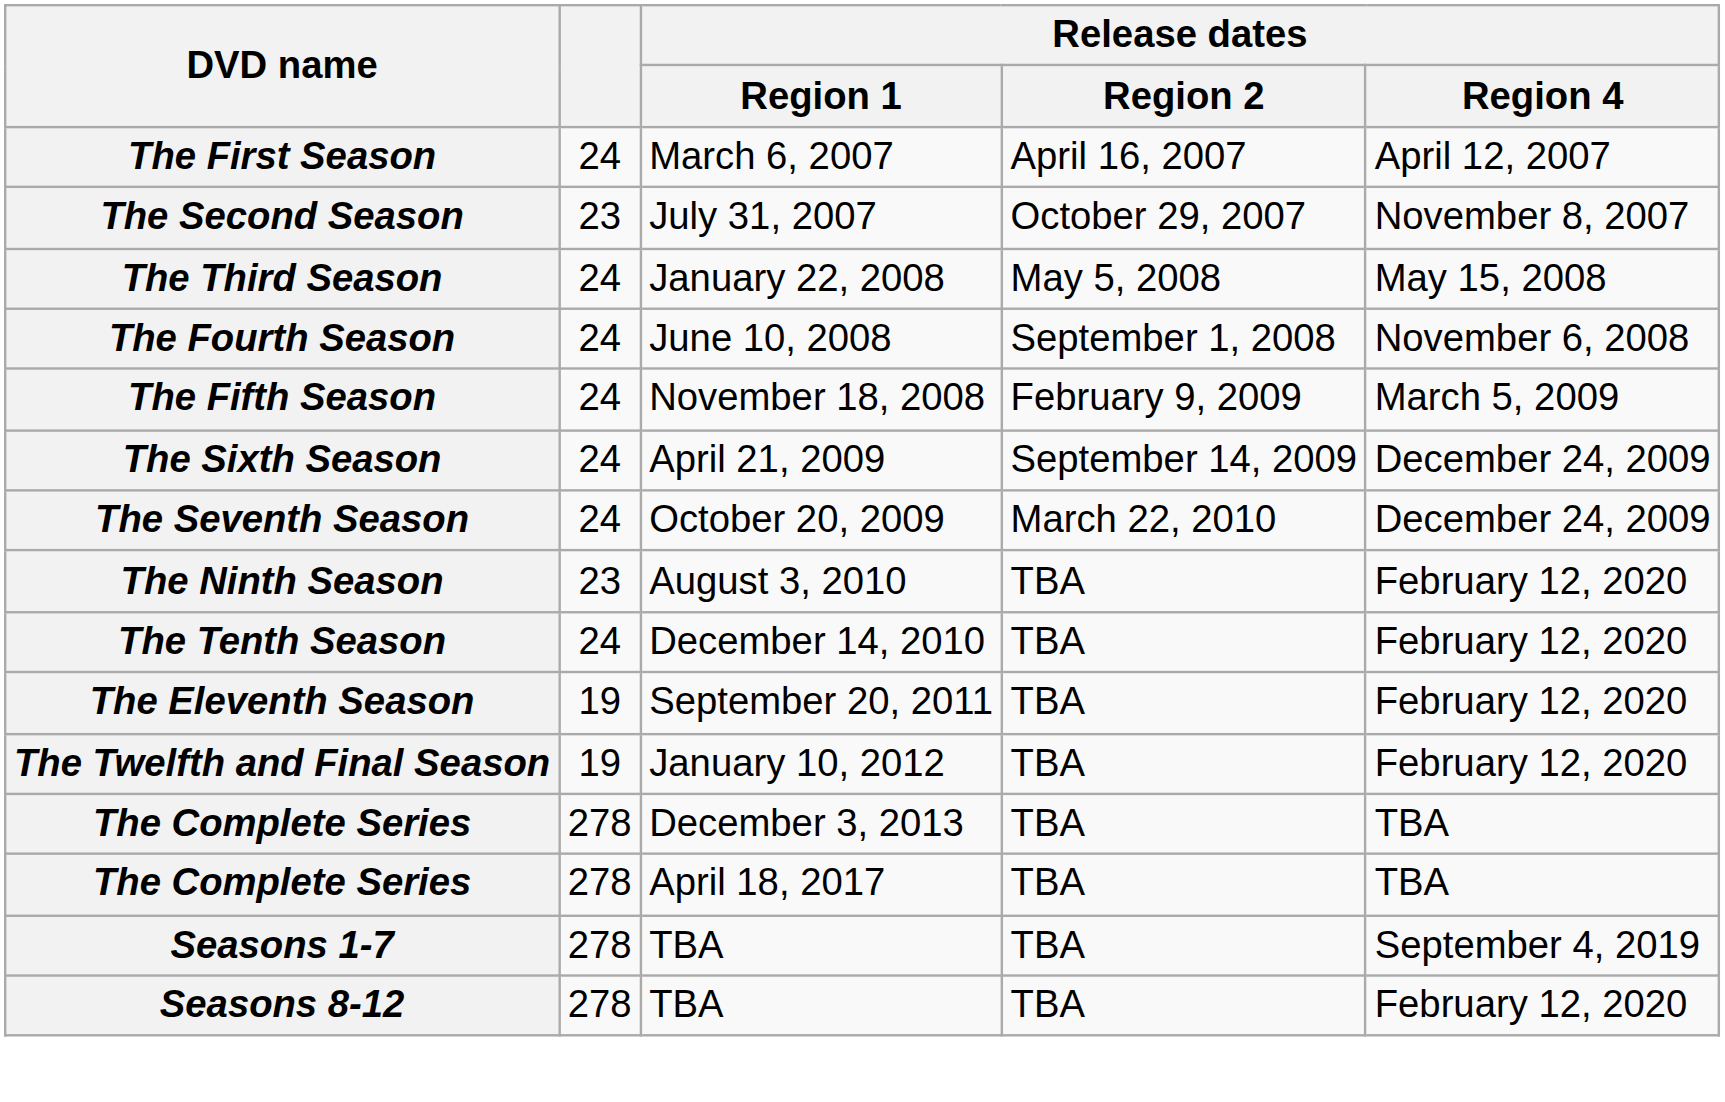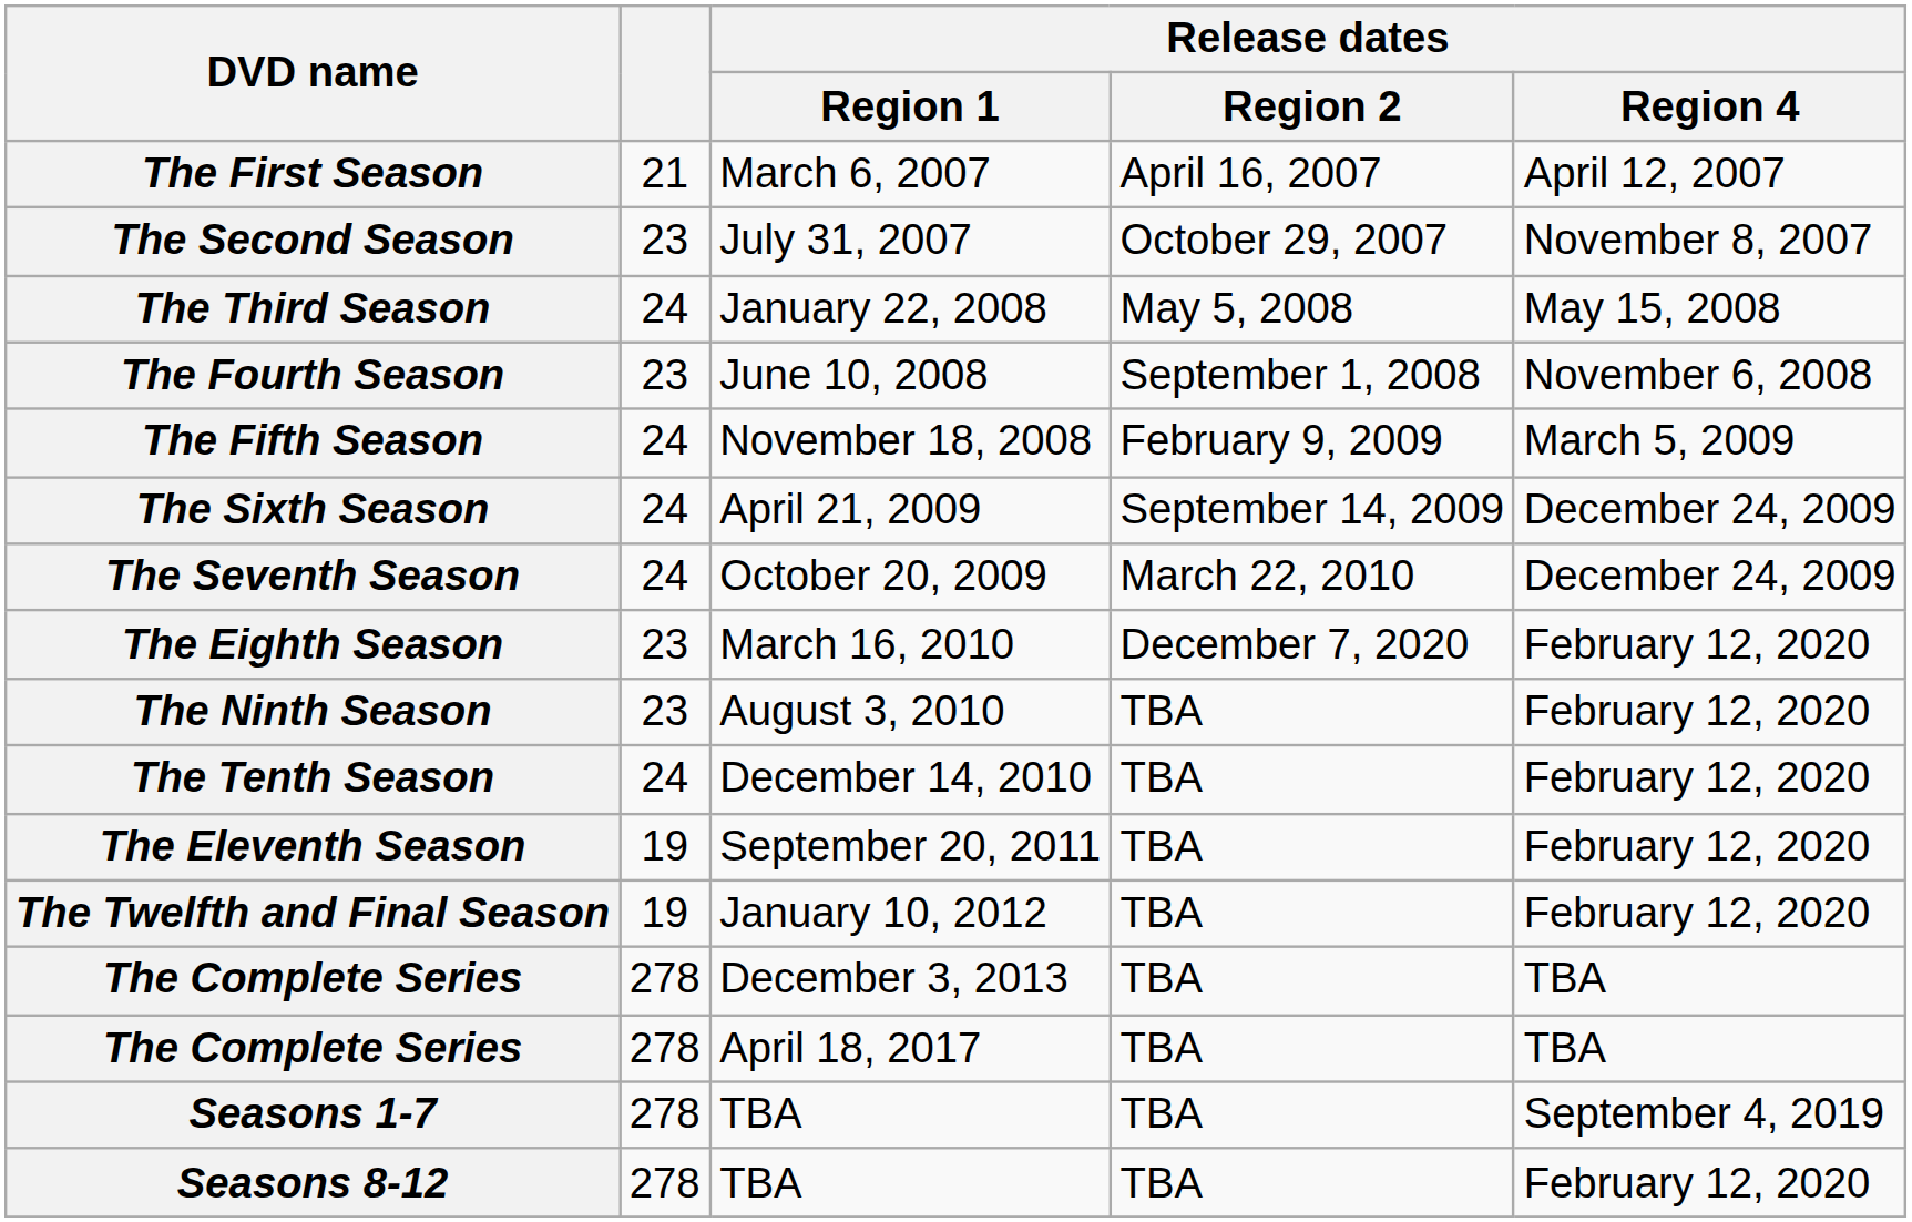The First Season | column 2: 24 -> 21
The Fourth Season | column 2: 24 -> 23
+ row: The Eighth Season | 23 | March 16, 2010 | December 7, 2020 | February 12, 2020
